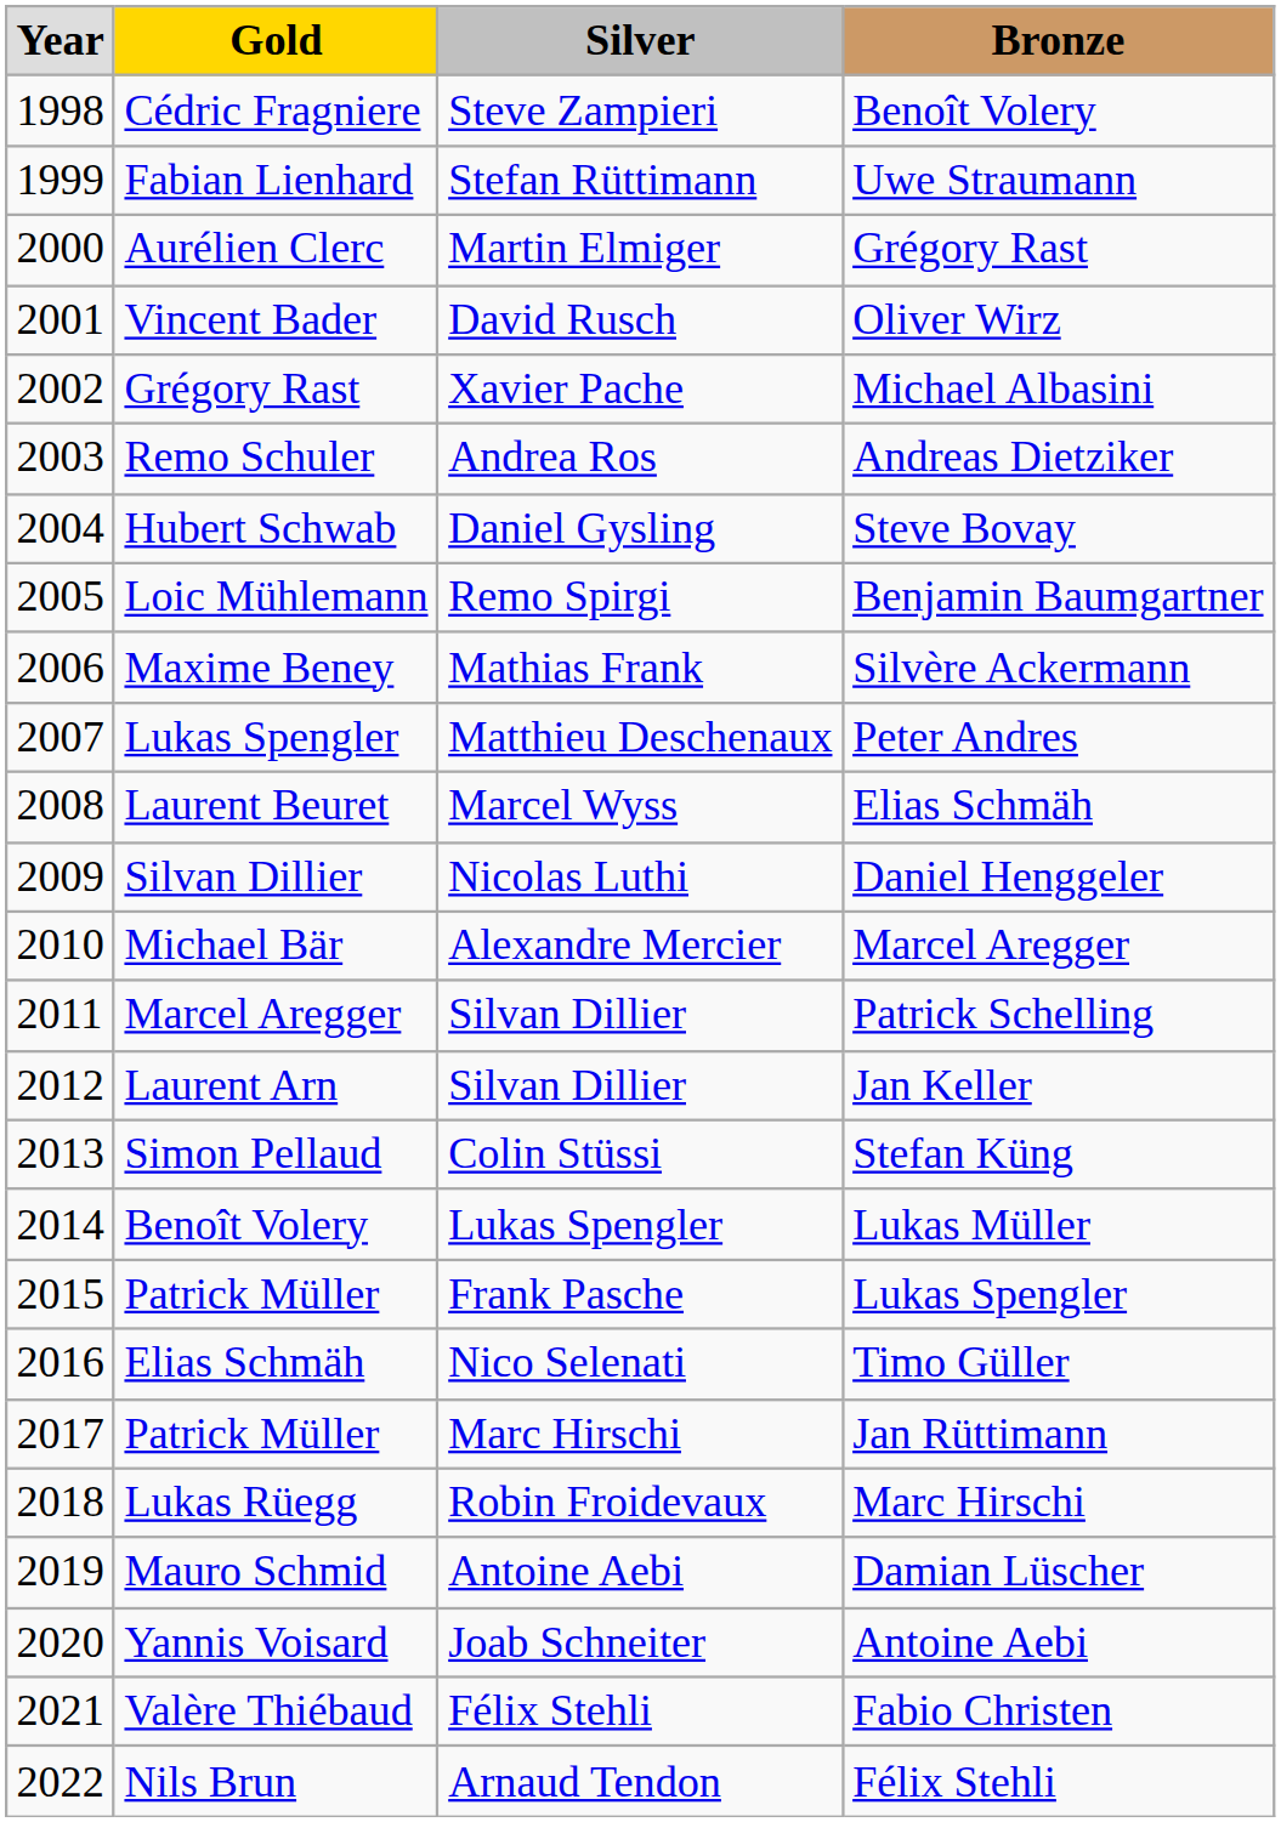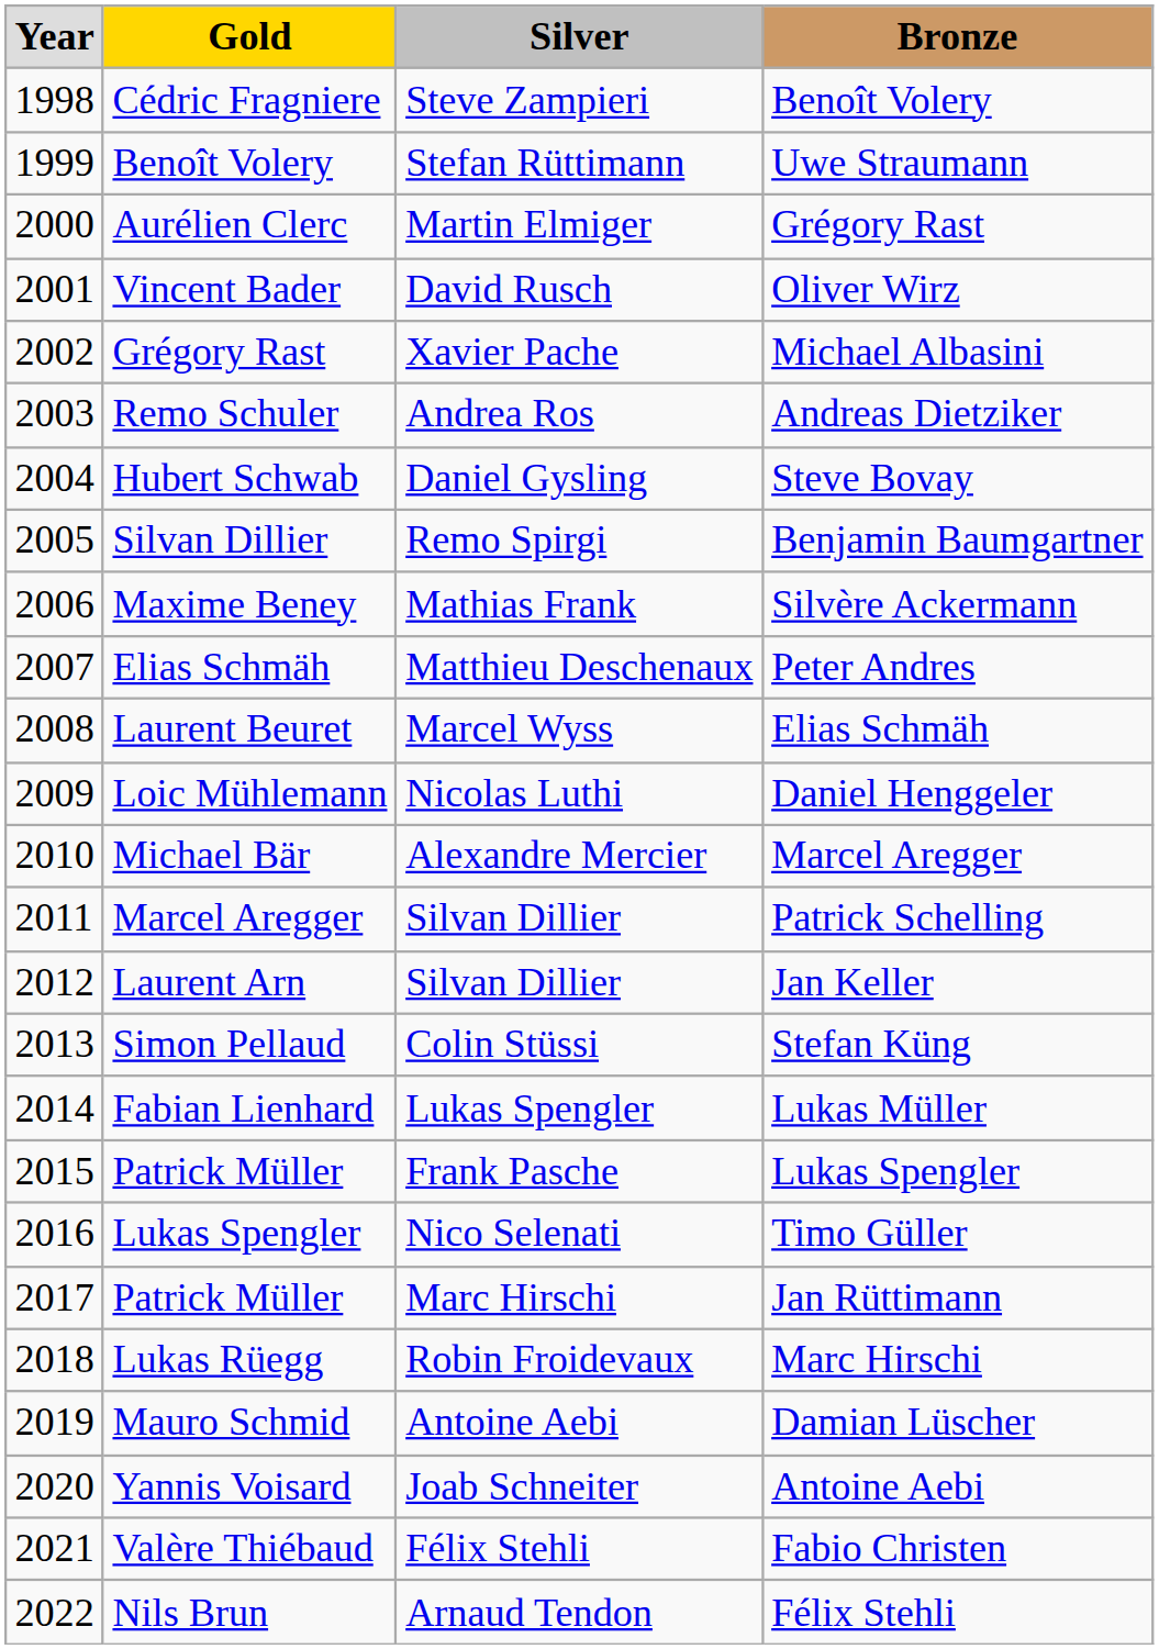Uwe Straumann | Gold: Fabian Lienhard -> Benoît Volery
Benjamin Baumgartner | Gold: Loic Mühlemann -> Silvan Dillier
Peter Andres | Gold: Lukas Spengler -> Elias Schmäh
Daniel Henggeler | Gold: Silvan Dillier -> Loic Mühlemann
Lukas Müller | Gold: Benoît Volery -> Fabian Lienhard
Timo Güller | Gold: Elias Schmäh -> Lukas Spengler
